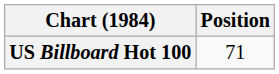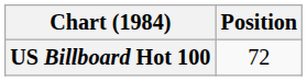US Billboard Hot 100 | Position: 71 -> 72
